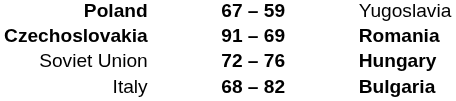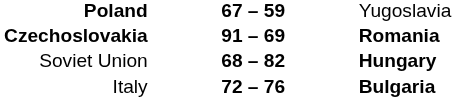Soviet Union | column 2: 72 – 76 -> 68 – 82
Italy | column 2: 68 – 82 -> 72 – 76
